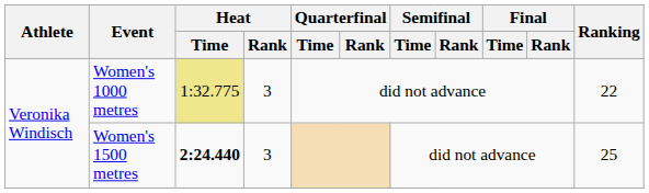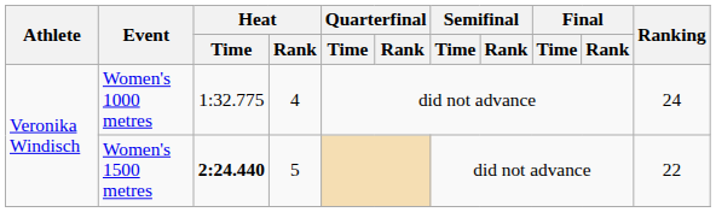Women's 1000 metres | Heat / Time: khaki background -> no background
Women's 1000 metres | Heat / Rank: 3 -> 4
Women's 1000 metres | Ranking: 22 -> 24
Women's 1500 metres | Heat / Rank: 3 -> 5
Women's 1500 metres | Ranking: 25 -> 22
